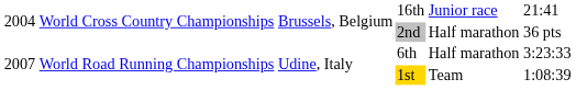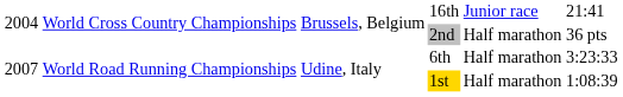1st | column 5: Team -> Half marathon
